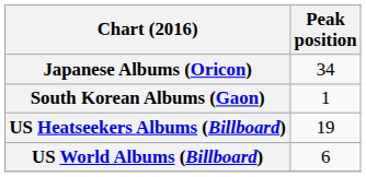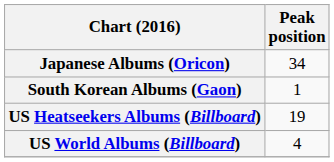US World Albums (Billboard) | Peak position: 6 -> 4
